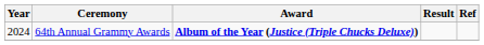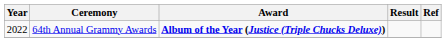64th Annual Grammy Awards | Year: 2024 -> 2022
